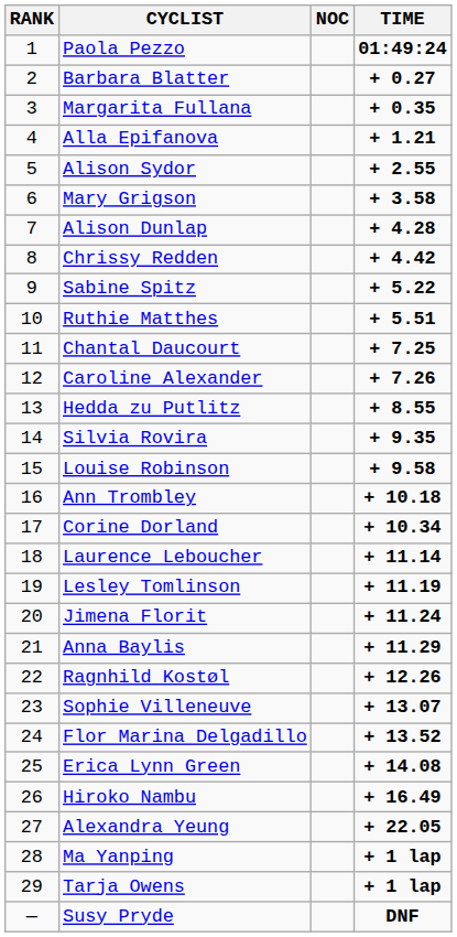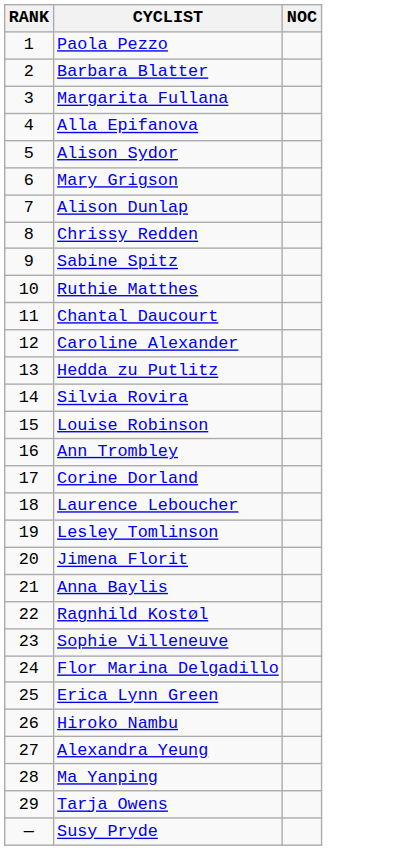- column: TIME | 01:49:24 | + 0.27 | + 0.35 | + 1.21 | + 2.55 | + 3.58 | + 4.28 | + 4.42 | + 5.22 | + 5.51 | + 7.25 | + 7.26 | + 8.55 | + 9.35 | + 9.58 | + 10.18 | + 10.34 | + 11.14 | + 11.19 | + 11.24 | + 11.29 | + 12.26 | + 13.07 | + 13.52 | + 14.08 | + 16.49 | + 22.05 | + 1 lap | + 1 lap | DNF
